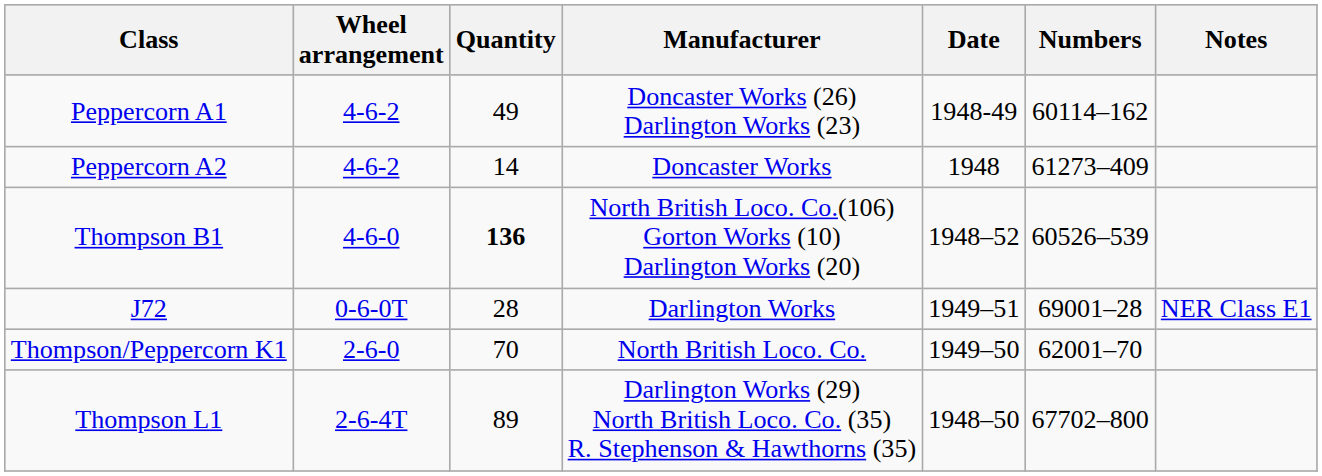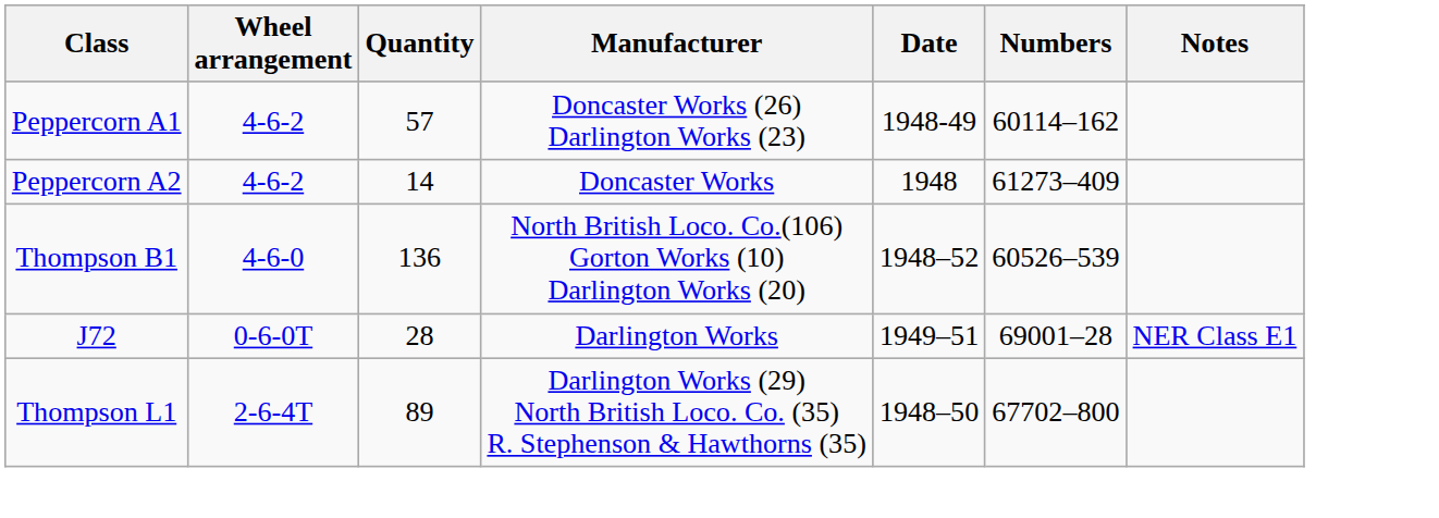Peppercorn A1 | Quantity: 49 -> 57
Thompson B1 | Quantity: bold -> normal
- row: Thompson/Peppercorn K1 | 2-6-0 | 70 | North British Loco. Co. | 1949–50 | 62001–70
